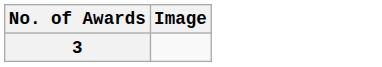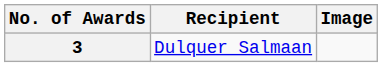+ column: Recipient | Dulquer Salmaan
